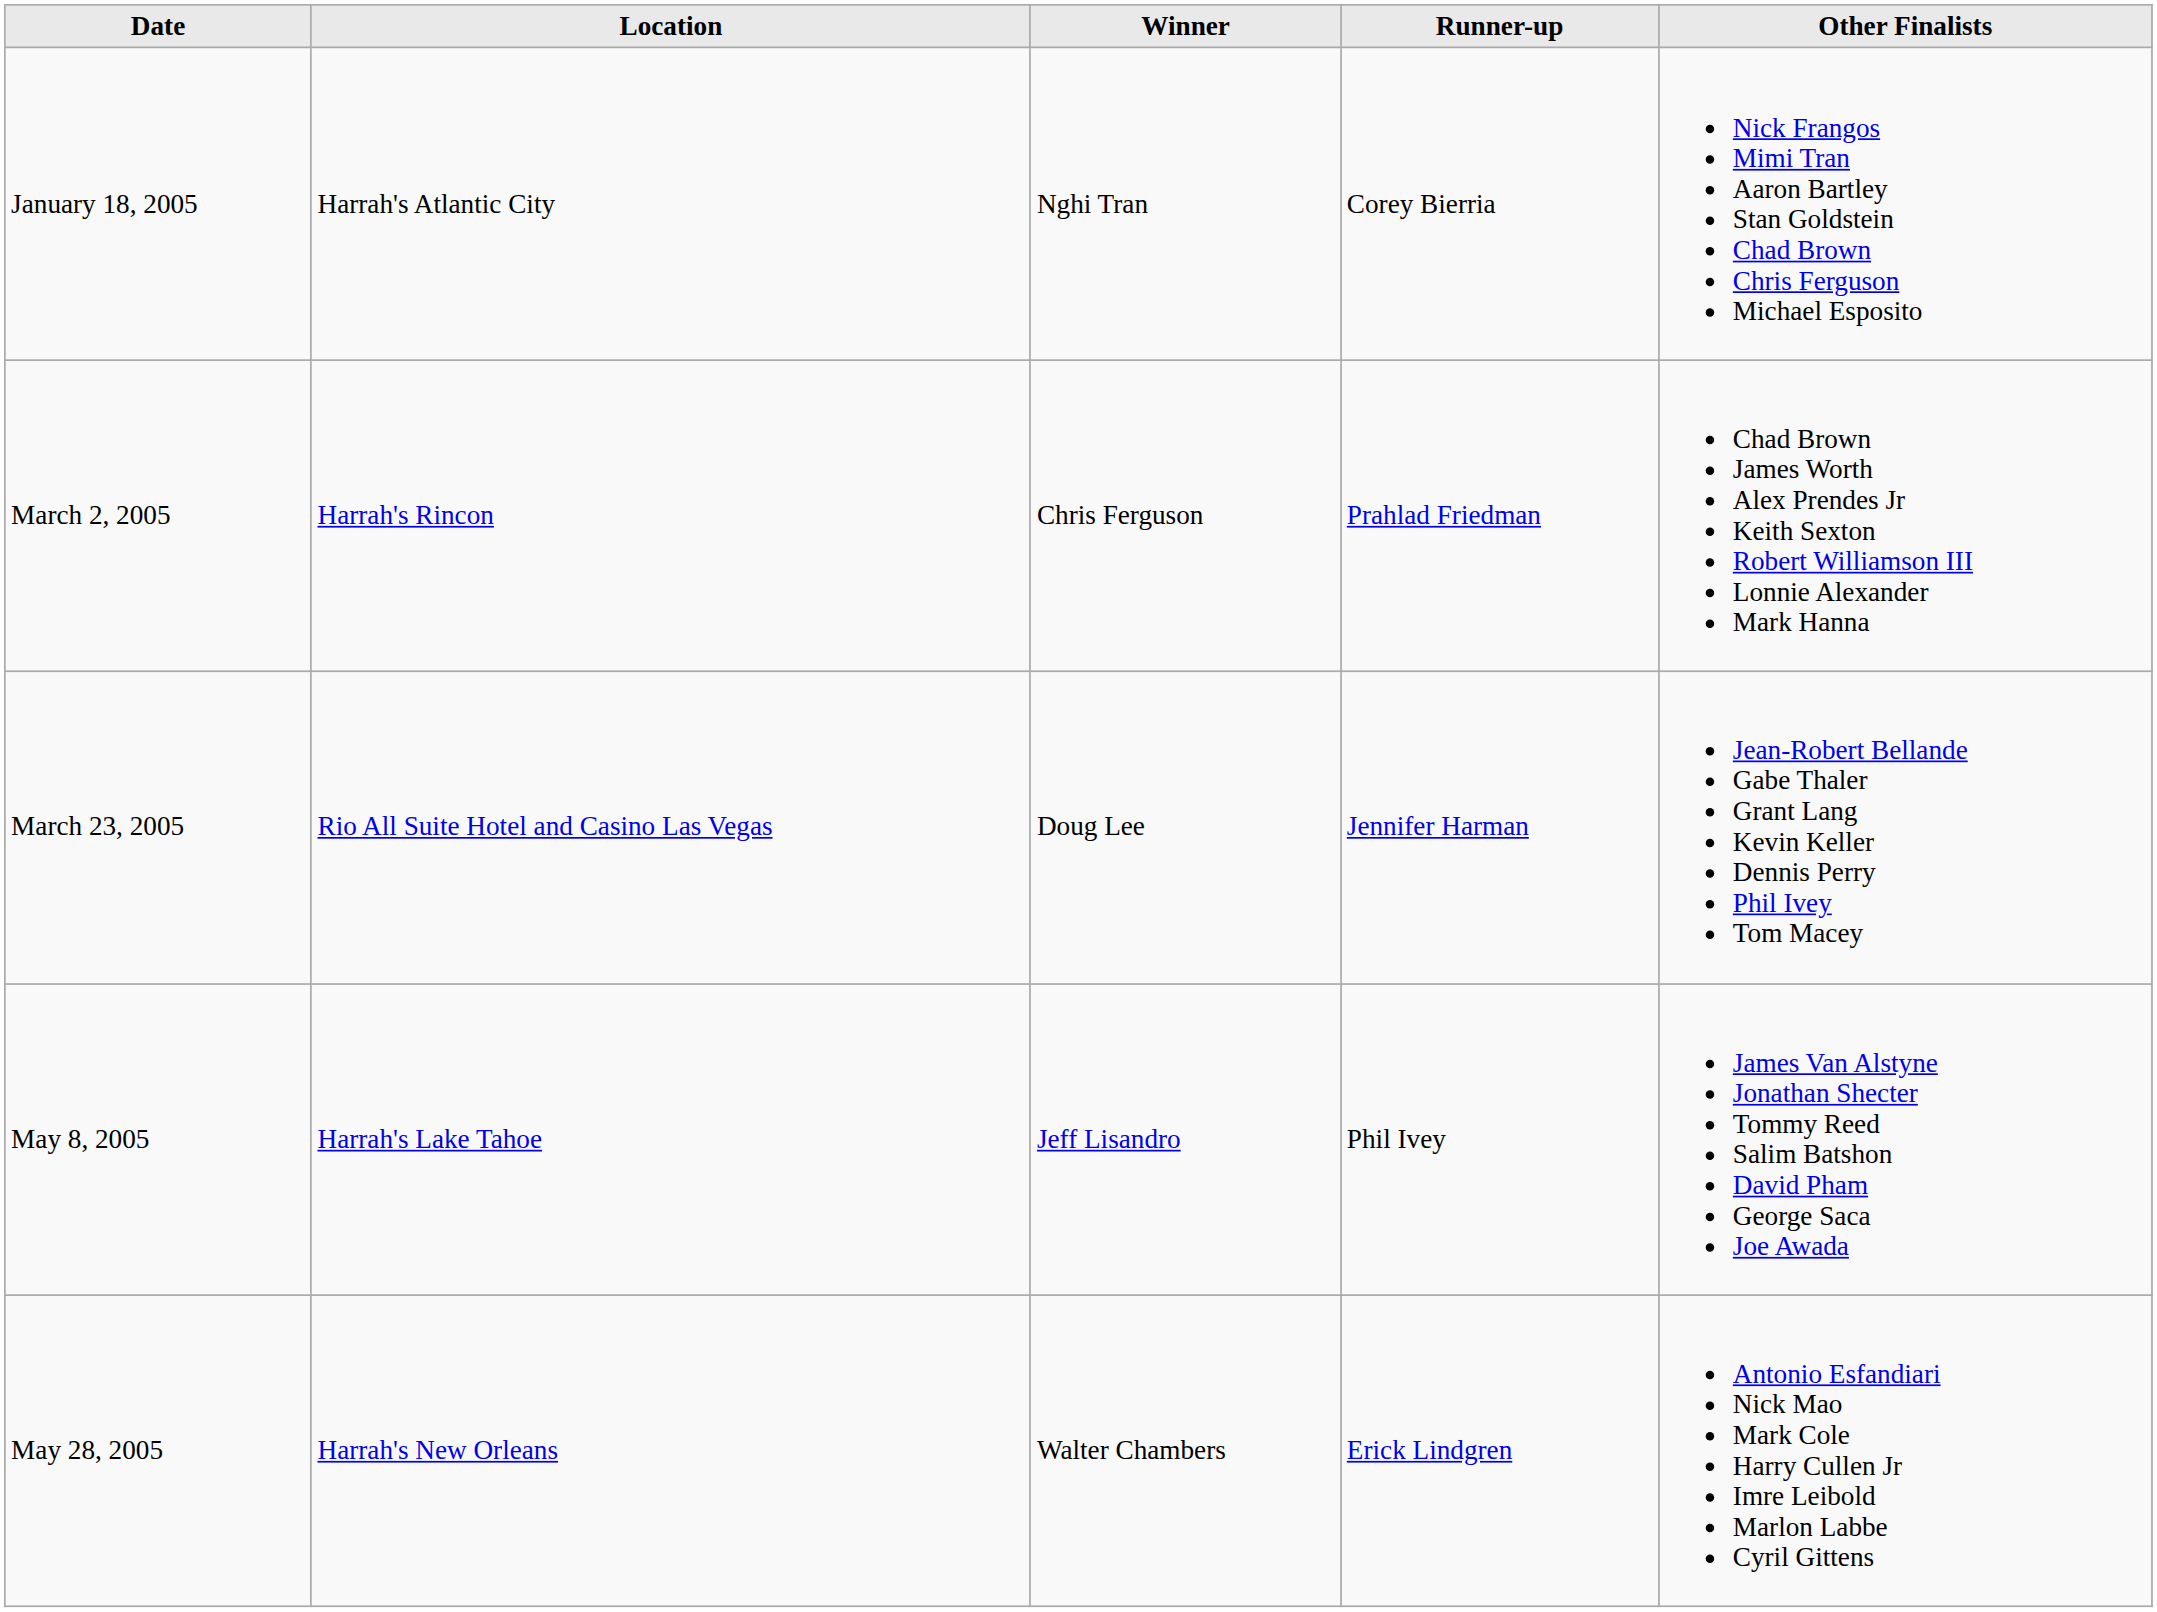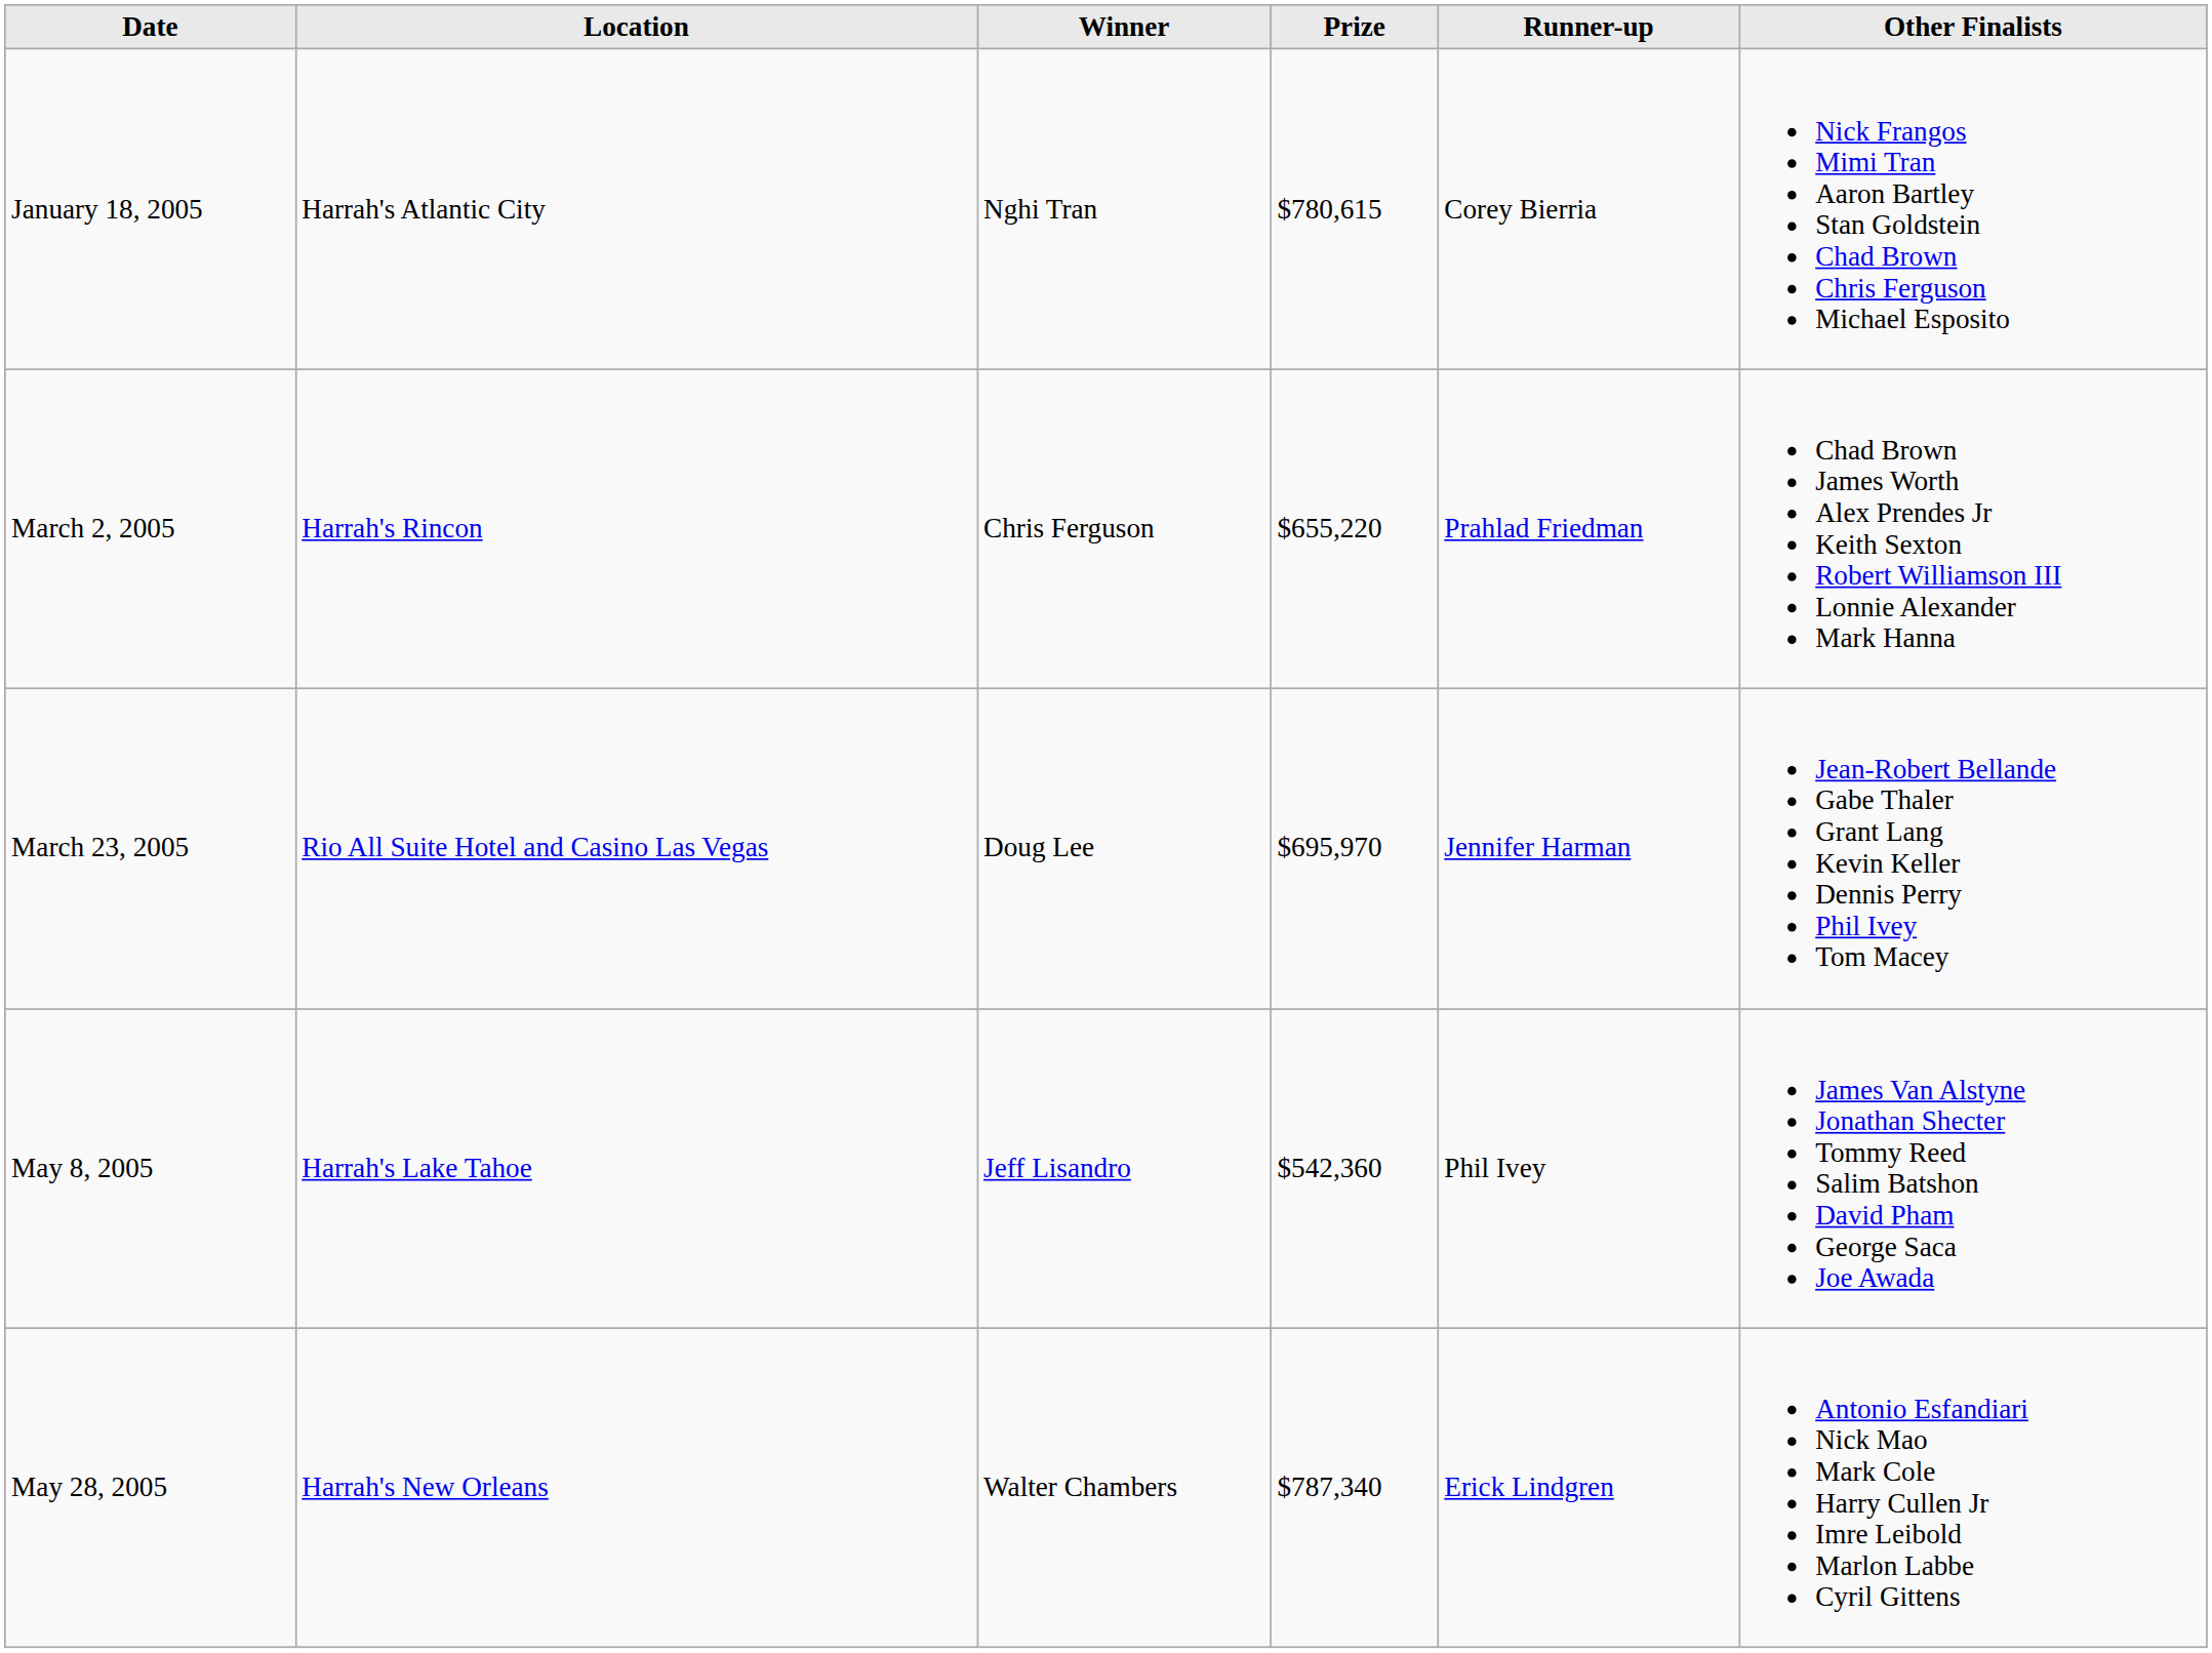+ column: Prize | $780,615 | $655,220 | $695,970 | $542,360 | $787,340
